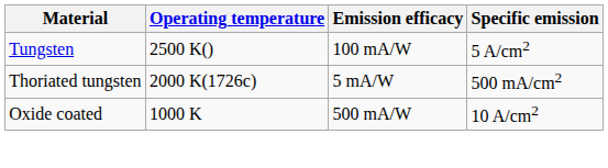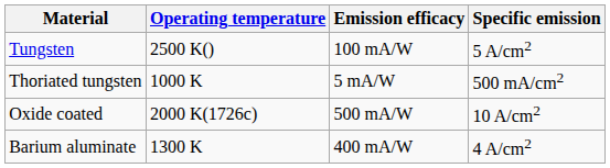Thoriated tungsten | Operating temperature: 2000 K(1726c) -> 1000 K
Oxide coated | Operating temperature: 1000 K -> 2000 K(1726c)
+ row: Barium aluminate | 1300 K | 400 mA/W | 4 A/cm2
